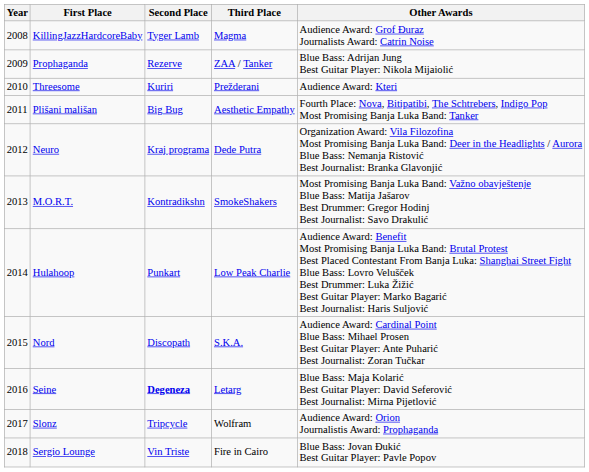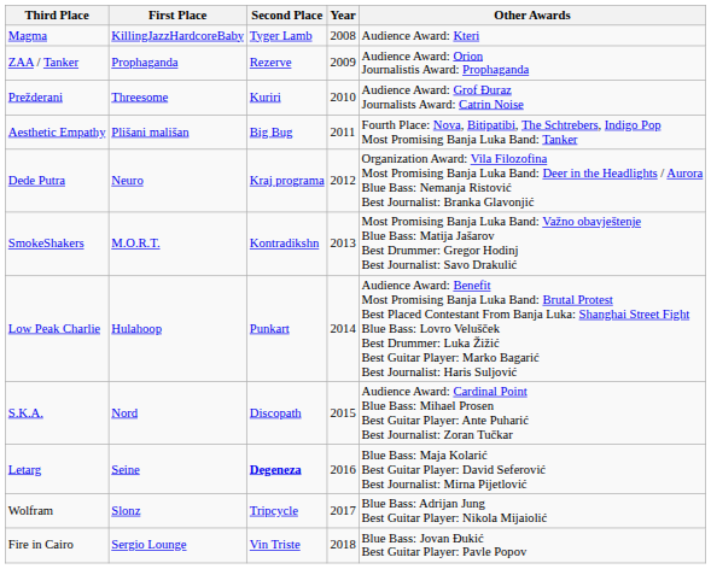columns swapped: Year <-> Third Place
KillingJazzHardcoreBaby | Other Awards: Audience Award: Grof Đuraz Journalists Award: Catrin Noise -> Audience Award: Kteri
Prophaganda | Other Awards: Blue Bass: Adrijan Jung Best Guitar Player: Nikola Mijaiolić -> Audience Award: Orion Journalistis Award: Prophaganda
Threesome | Other Awards: Audience Award: Kteri -> Audience Award: Grof Đuraz Journalists Award: Catrin Noise
Slonz | Other Awards: Audience Award: Orion Journalistis Award: Prophaganda -> Blue Bass: Adrijan Jung Best Guitar Player: Nikola Mijaiolić
